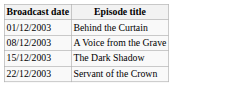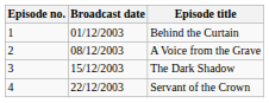+ column: Episode no. | 1 | 2 | 3 | 4
